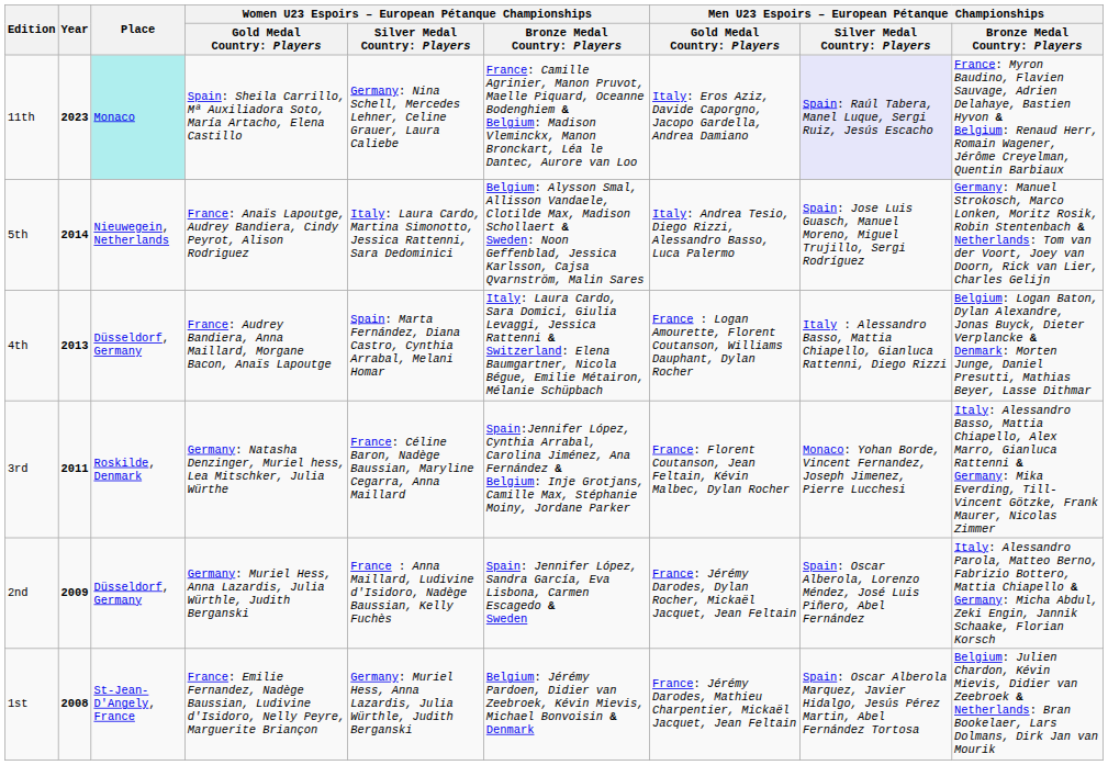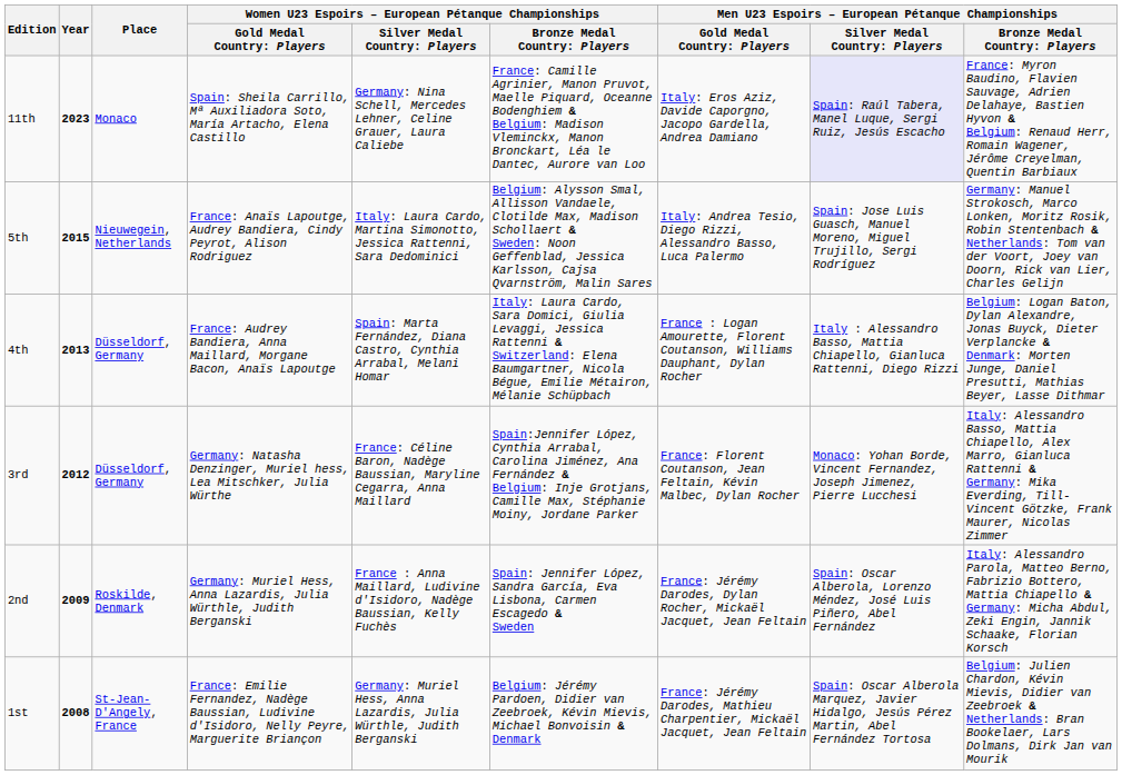11th | Place: paleturquoise background -> no background
5th | Year: 2014 -> 2015
3rd | Year: 2011 -> 2012
3rd | Place: Roskilde, Denmark -> Düsseldorf, Germany
2nd | Place: Düsseldorf, Germany -> Roskilde, Denmark
